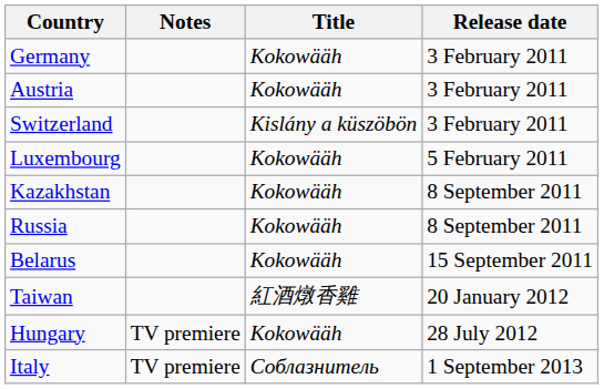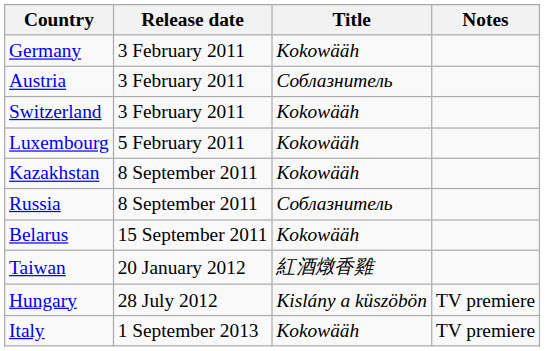columns swapped: Release date <-> Notes
Austria | Title: Kokowääh -> Соблазнитель
Switzerland | Title: Kislány a küszöbön -> Kokowääh
Russia | Title: Kokowääh -> Соблазнитель
Hungary | Title: Kokowääh -> Kislány a küszöbön
Italy | Title: Соблазнитель -> Kokowääh
